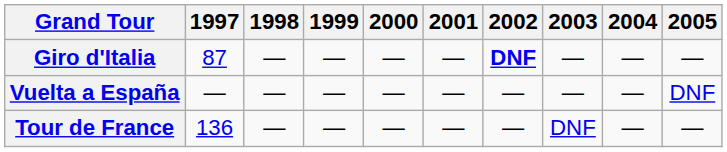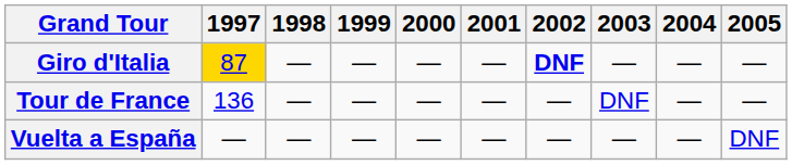Giro d'Italia | 1997: no background -> gold background
rows swapped: Tour de France <-> Vuelta a España
